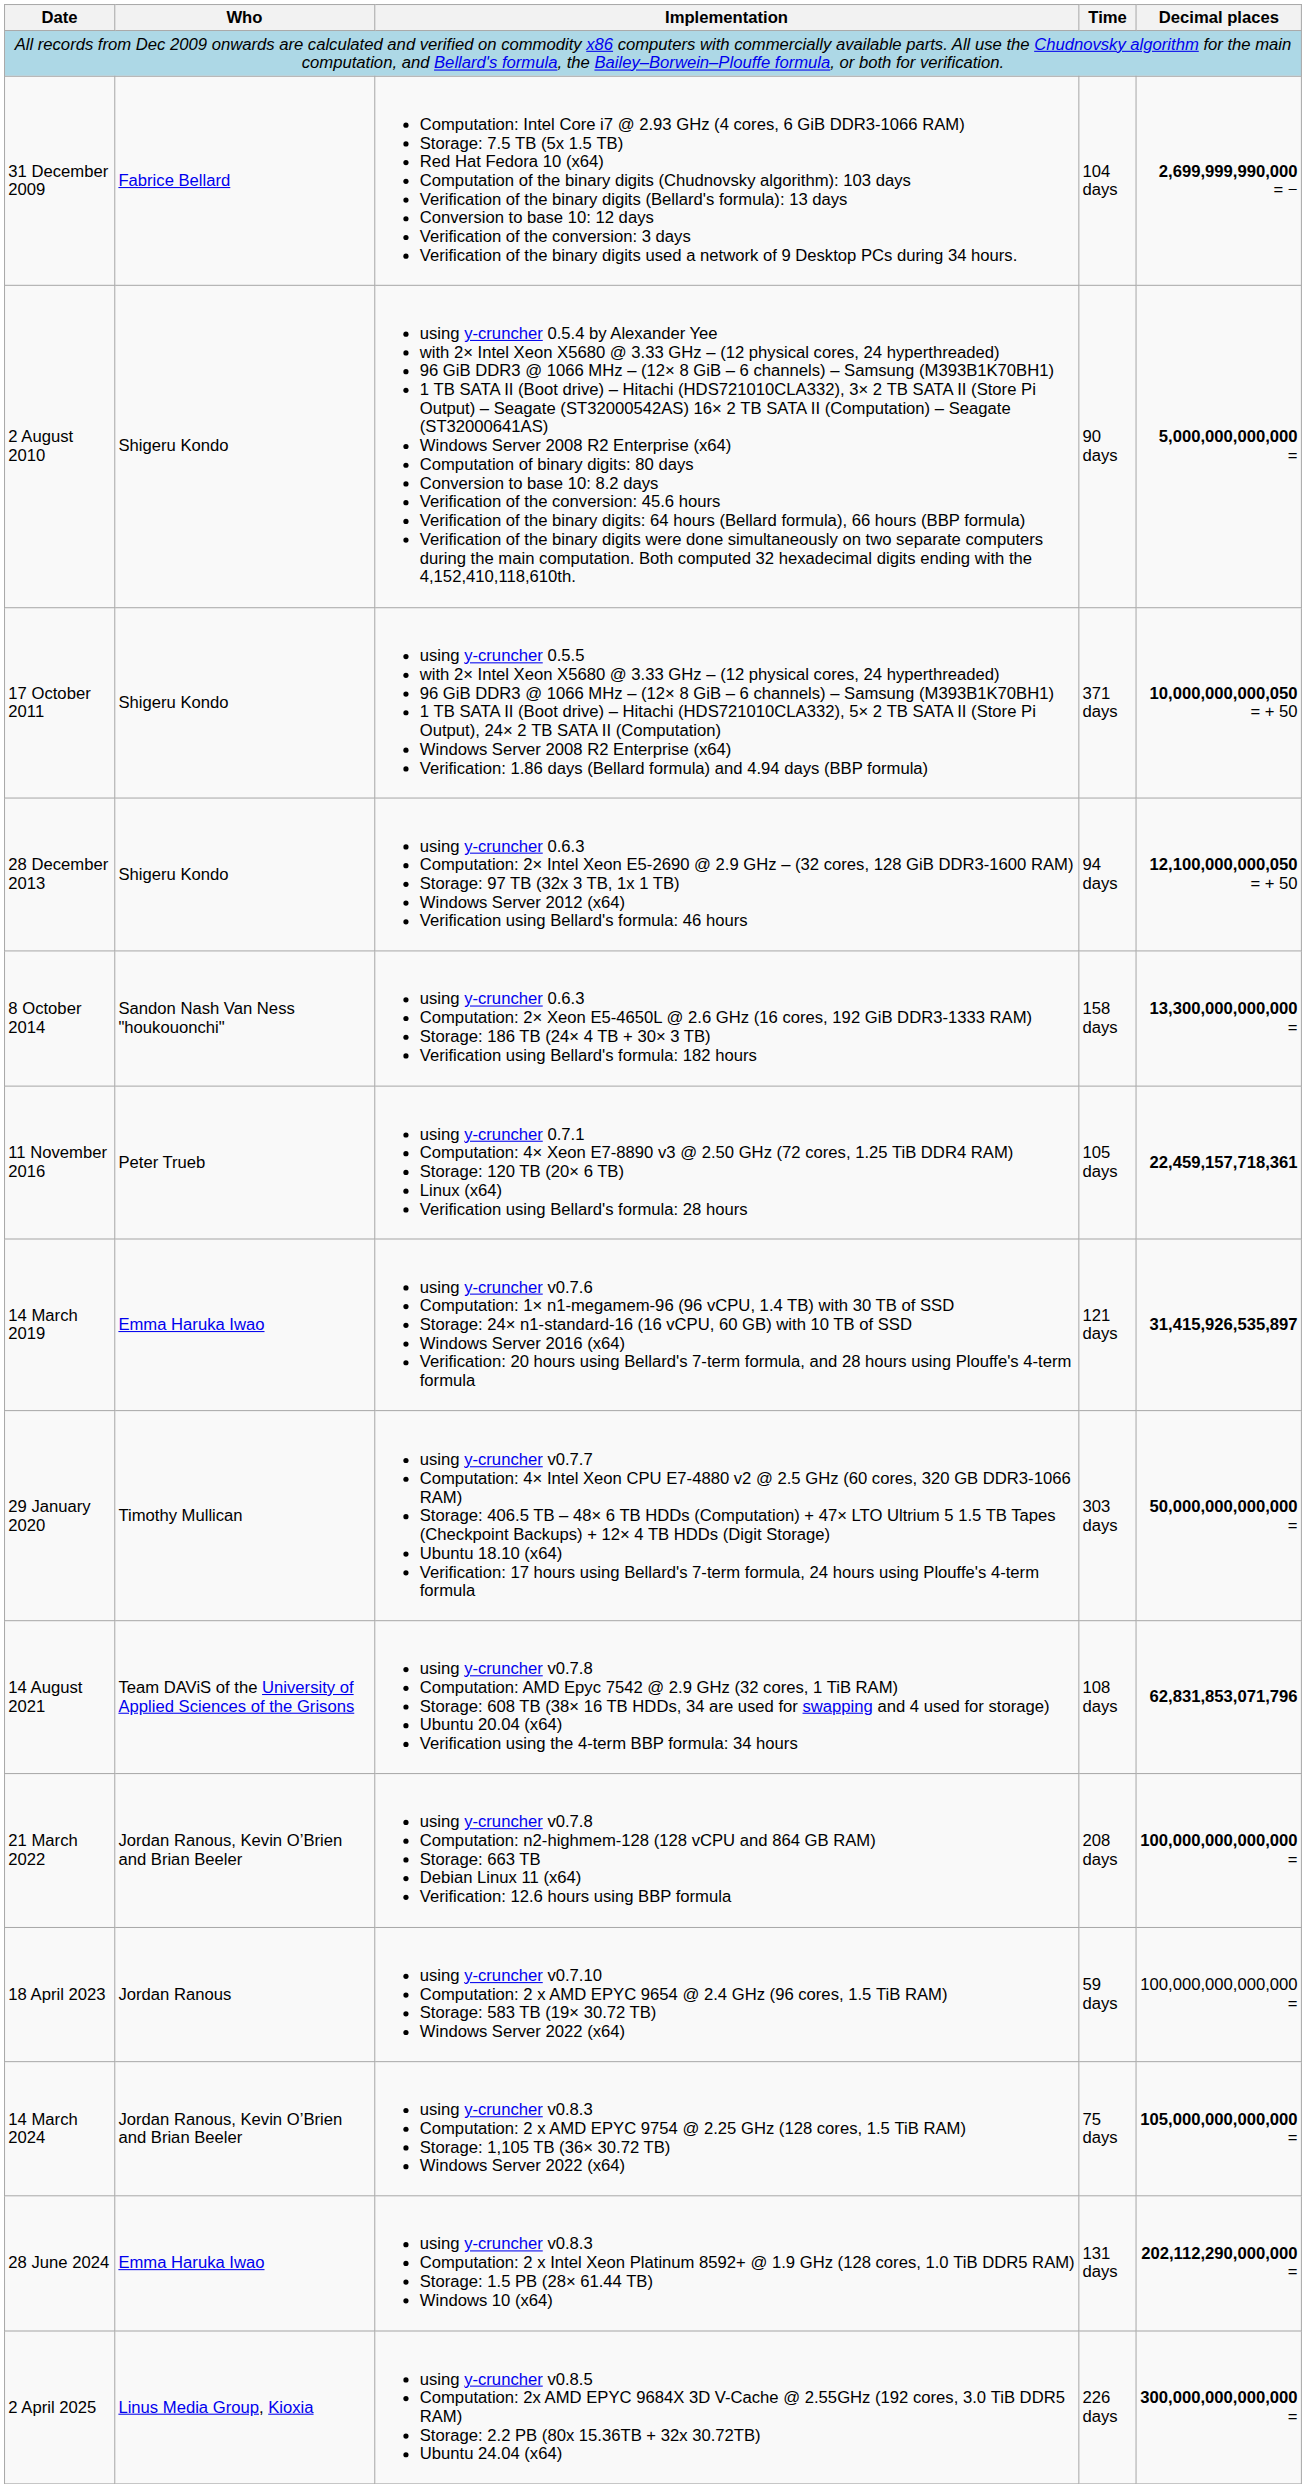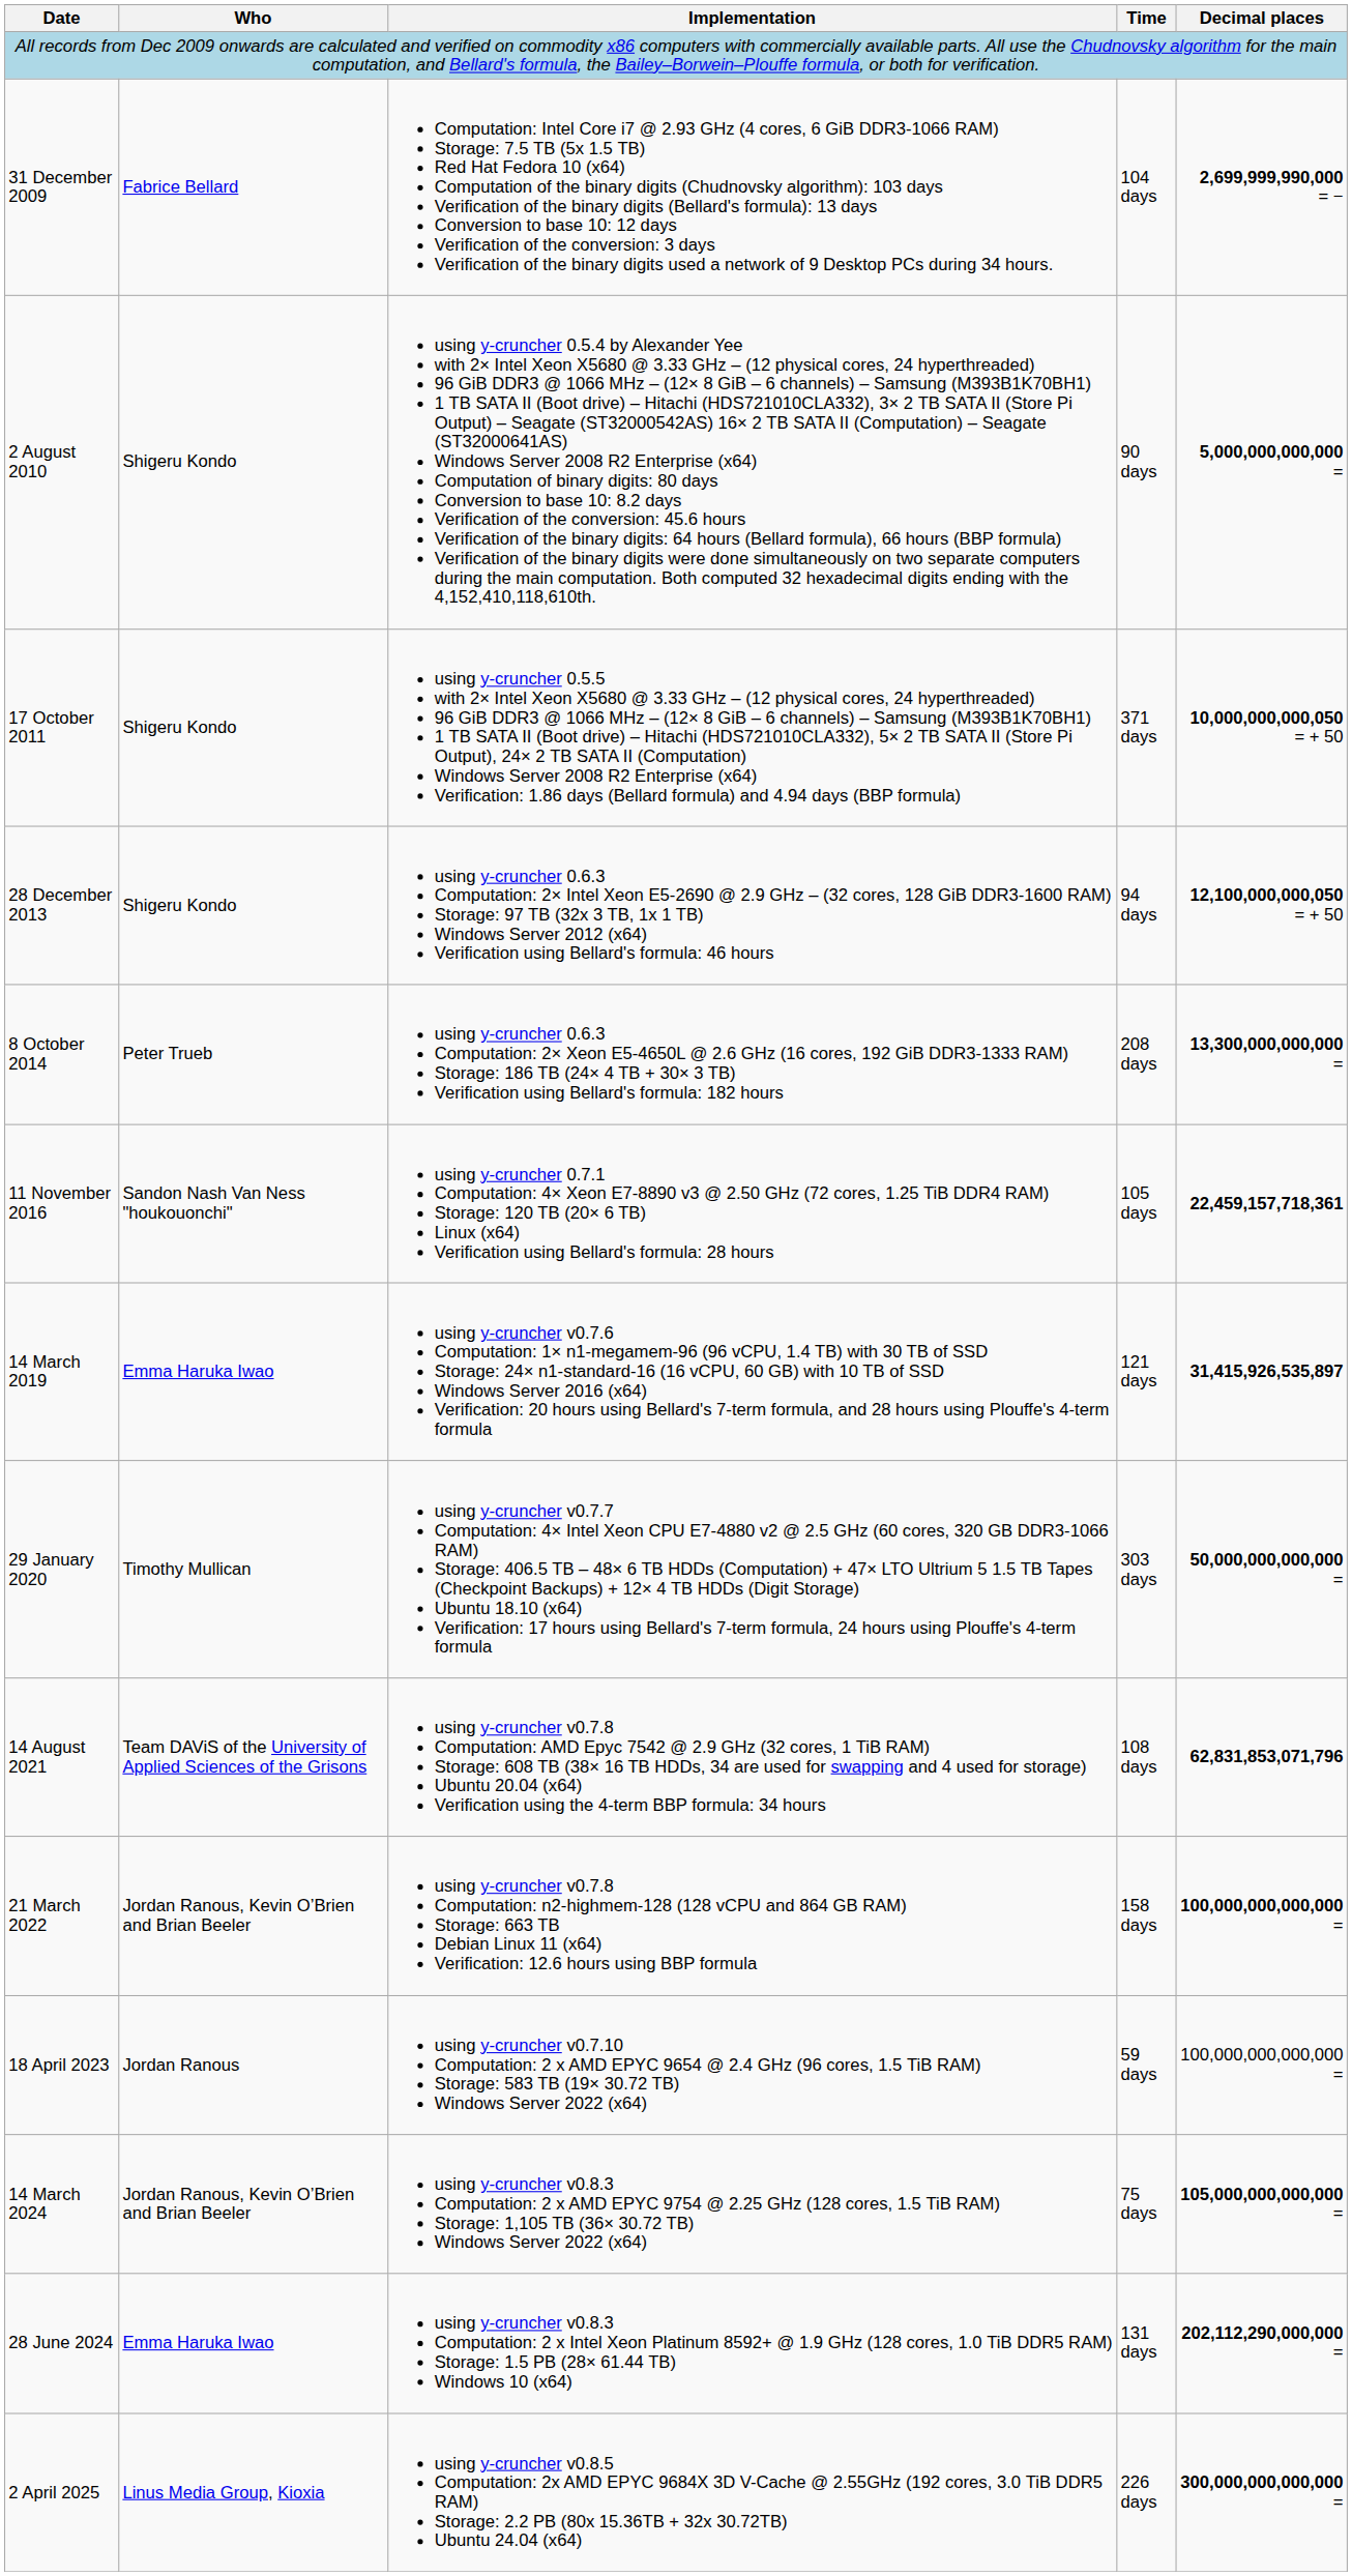8 October 2014 | Who: Sandon Nash Van Ness "houkouonchi" -> Peter Trueb
8 October 2014 | Time: 158 days -> 208 days
11 November 2016 | Who: Peter Trueb -> Sandon Nash Van Ness "houkouonchi"
21 March 2022 | Time: 208 days -> 158 days
